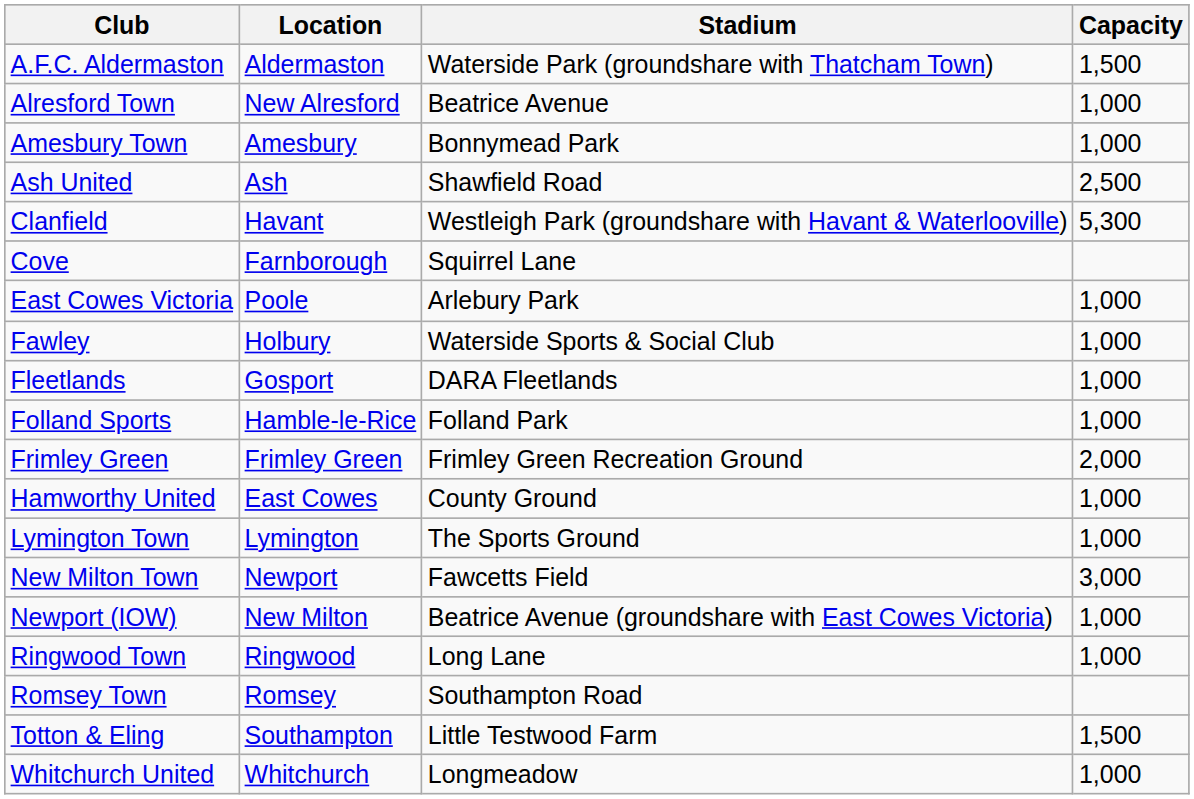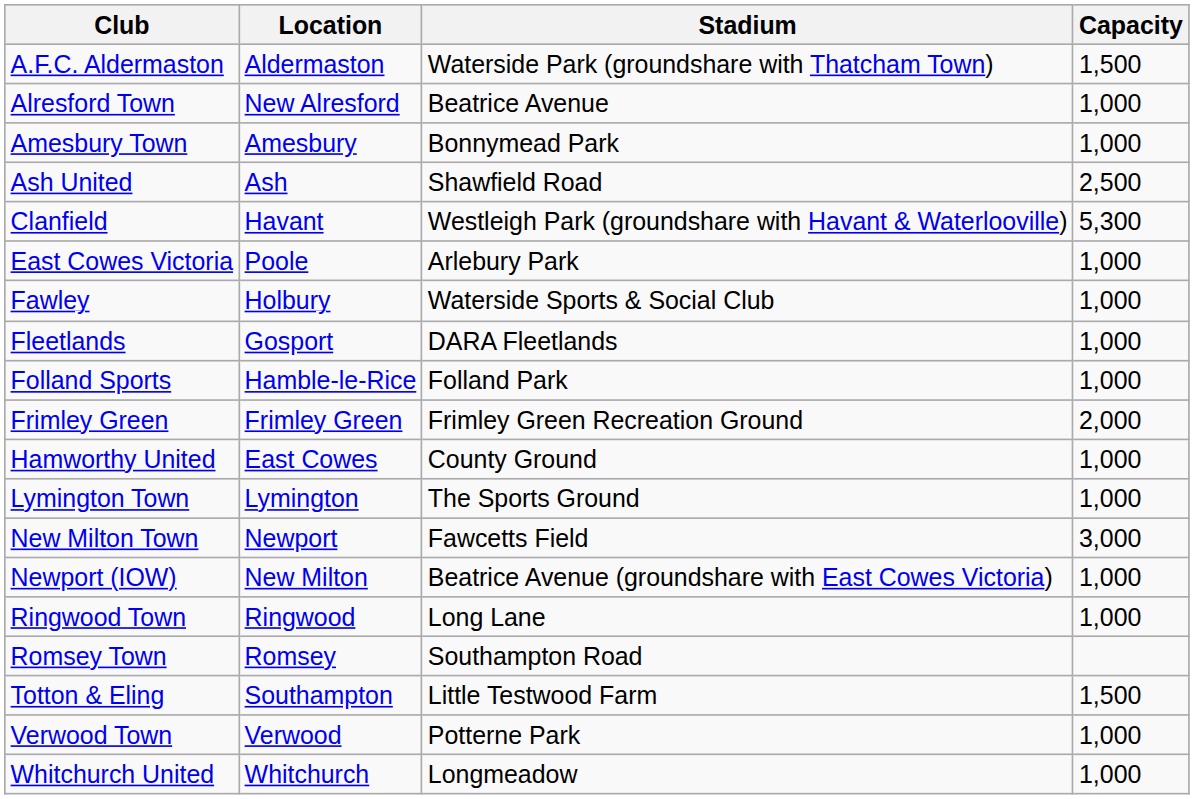- row: Cove | Farnborough | Squirrel Lane
+ row: Verwood Town | Verwood | Potterne Park | 1,000
